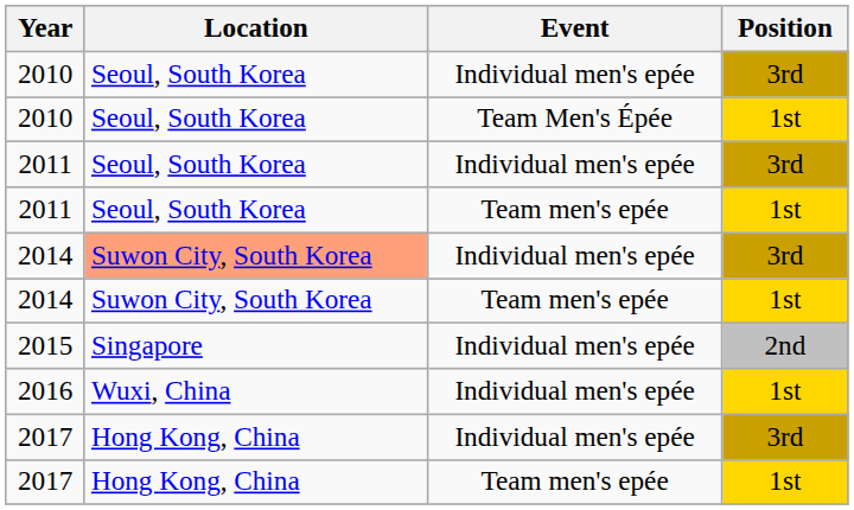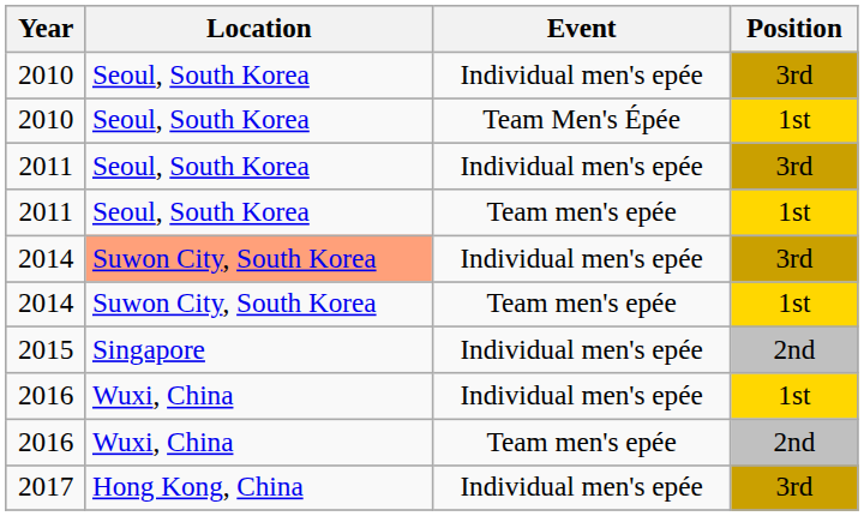+ row: 2016 | Wuxi, China | Team men's epée | 2nd
- row: 2017 | Hong Kong, China | Team men's epée | 1st
